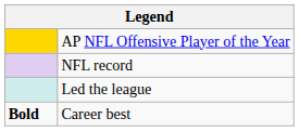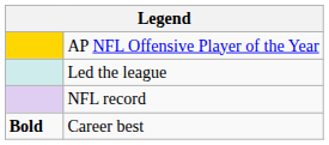rows swapped: NFL record <-> Led the league
